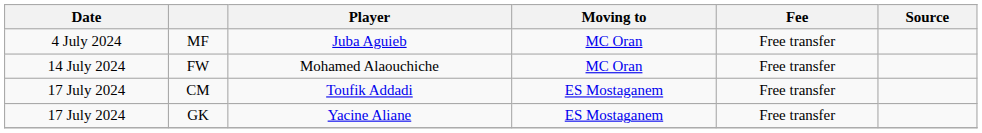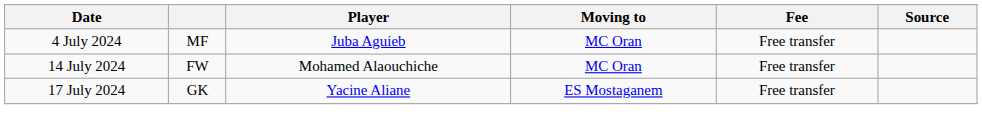- row: 17 July 2024 | CM | Toufik Addadi | ES Mostaganem | Free transfer
